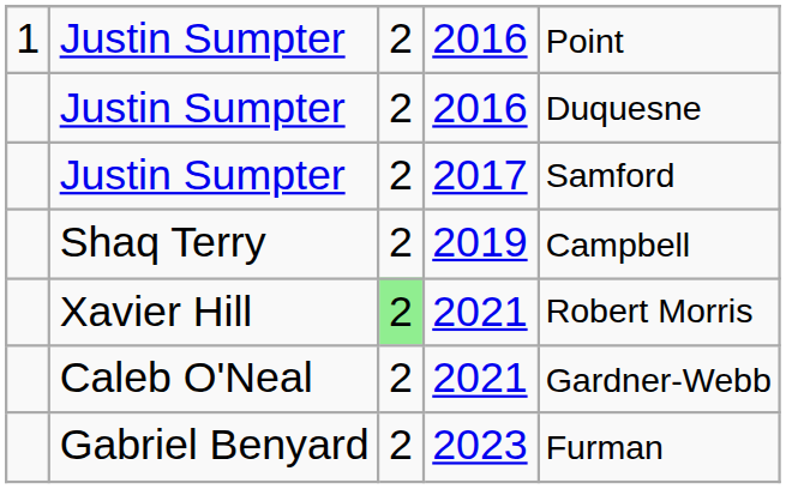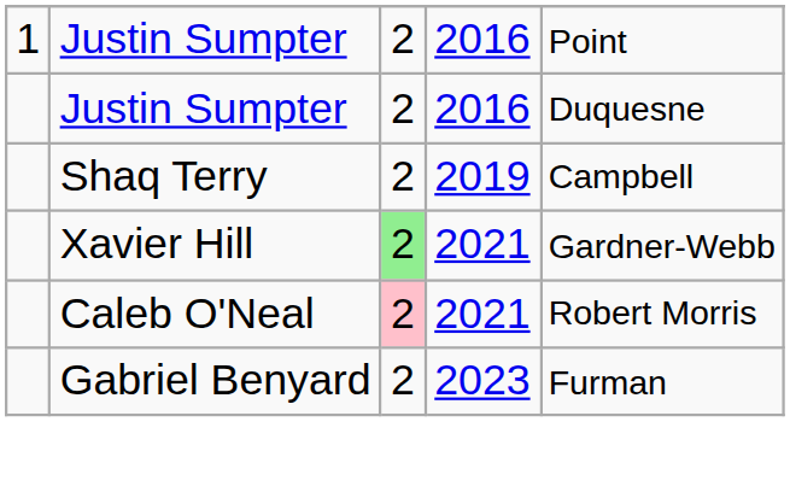- row: Justin Sumpter | 2 | 2017 | Samford
Xavier Hill | column 5: Robert Morris -> Gardner-Webb
Caleb O'Neal | column 3: no background -> pink background
Caleb O'Neal | column 5: Gardner-Webb -> Robert Morris
